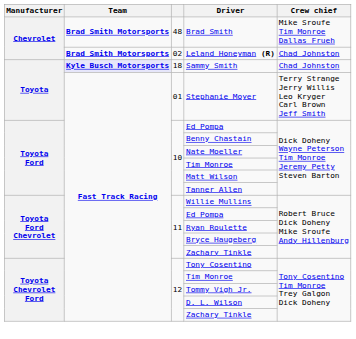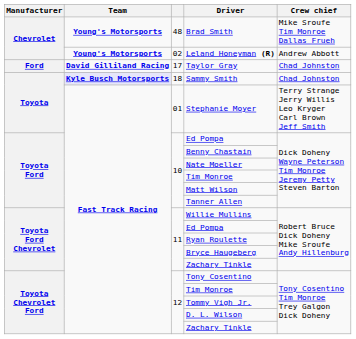Brad Smith | Team: Brad Smith Motorsports -> Young's Motorsports
Leland Honeyman (R) | Team: Brad Smith Motorsports -> Young's Motorsports
Leland Honeyman (R) | Crew chief: Chad Johnston -> Andrew Abbott
+ row: Ford | David Gilliland Racing | 17 | Taylor Gray | Chad Johnston
